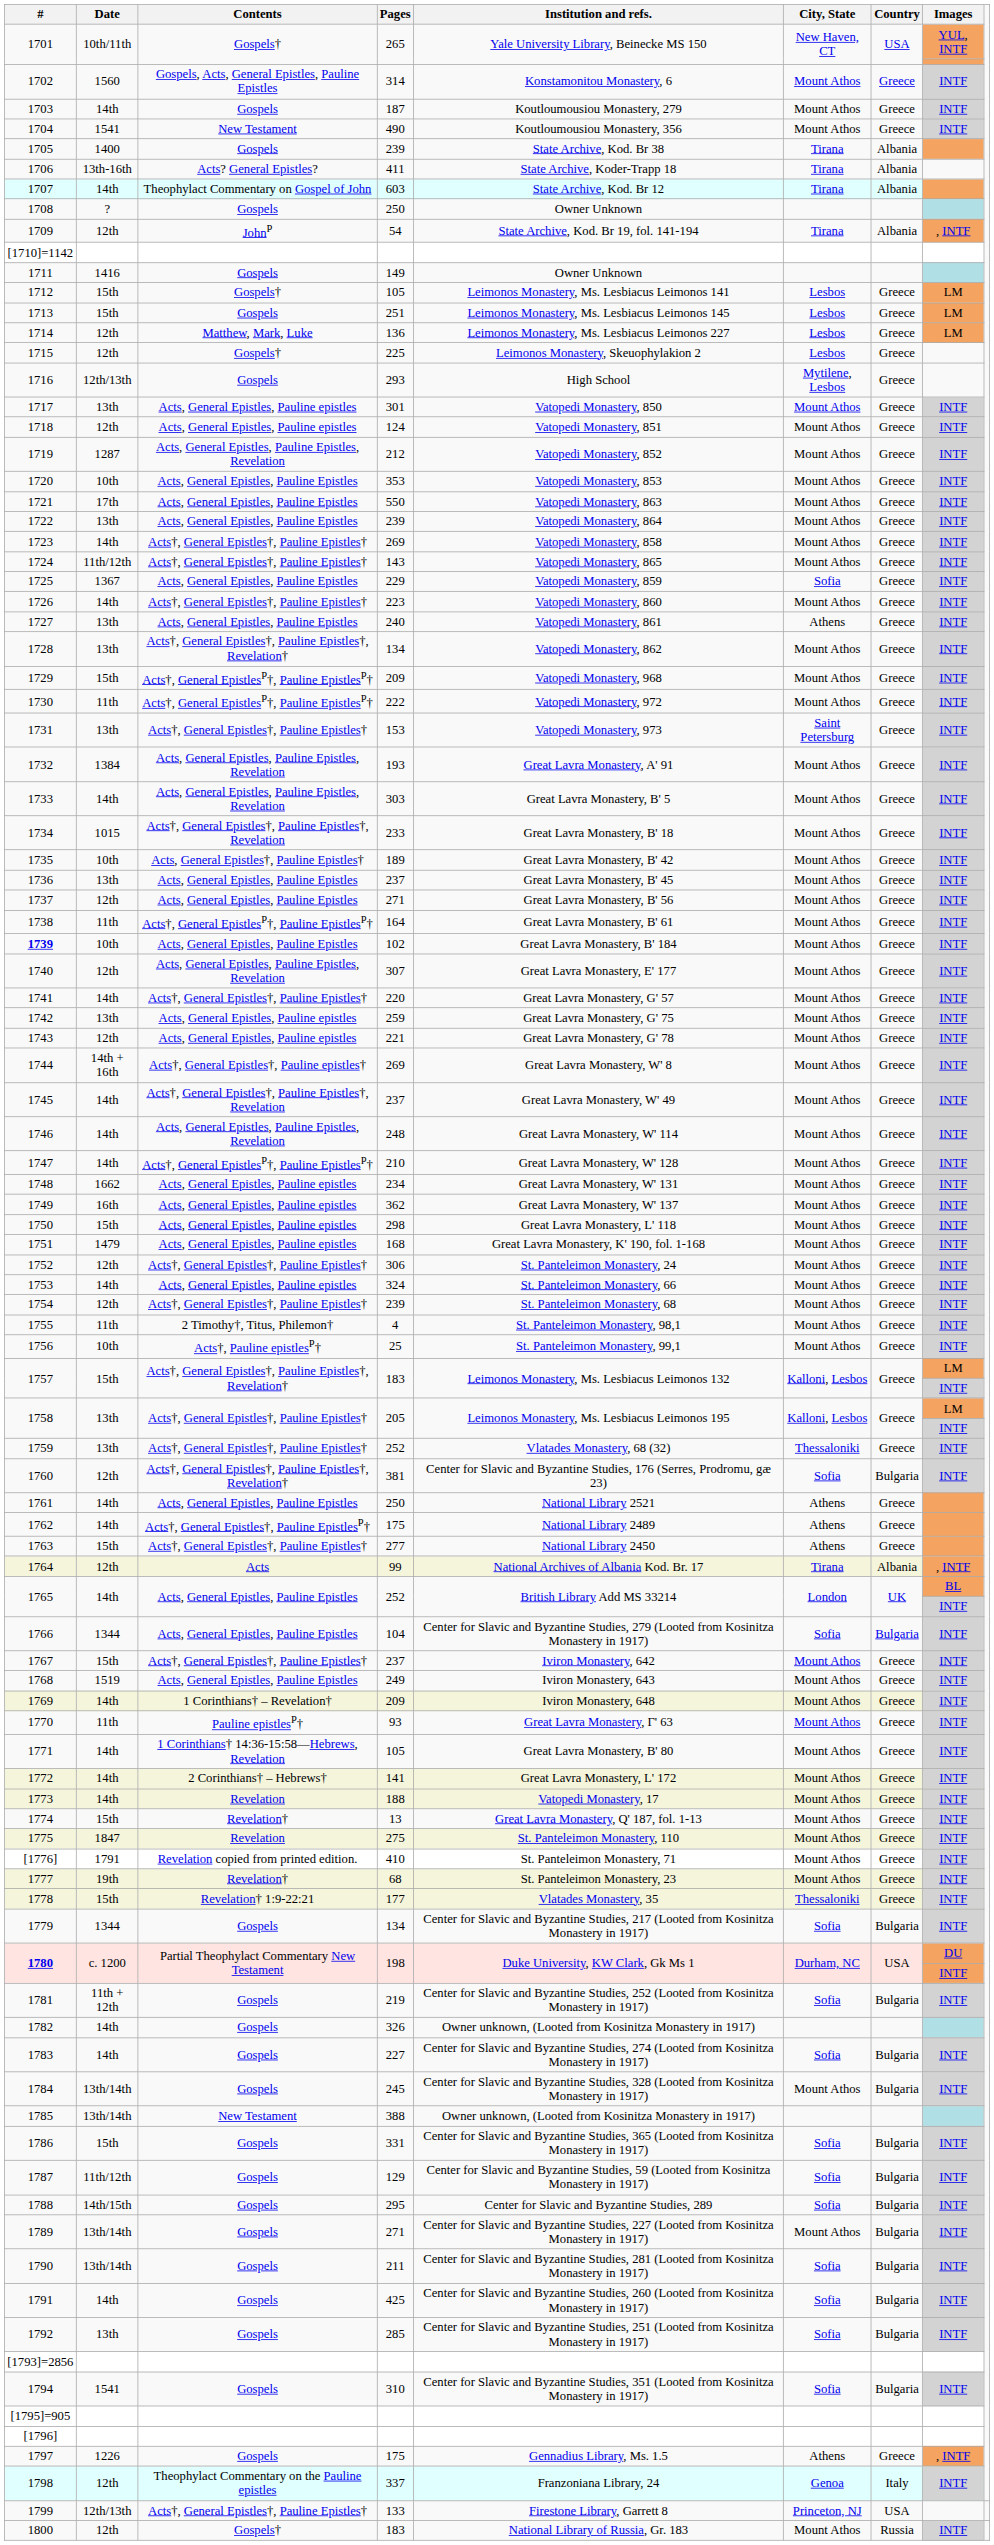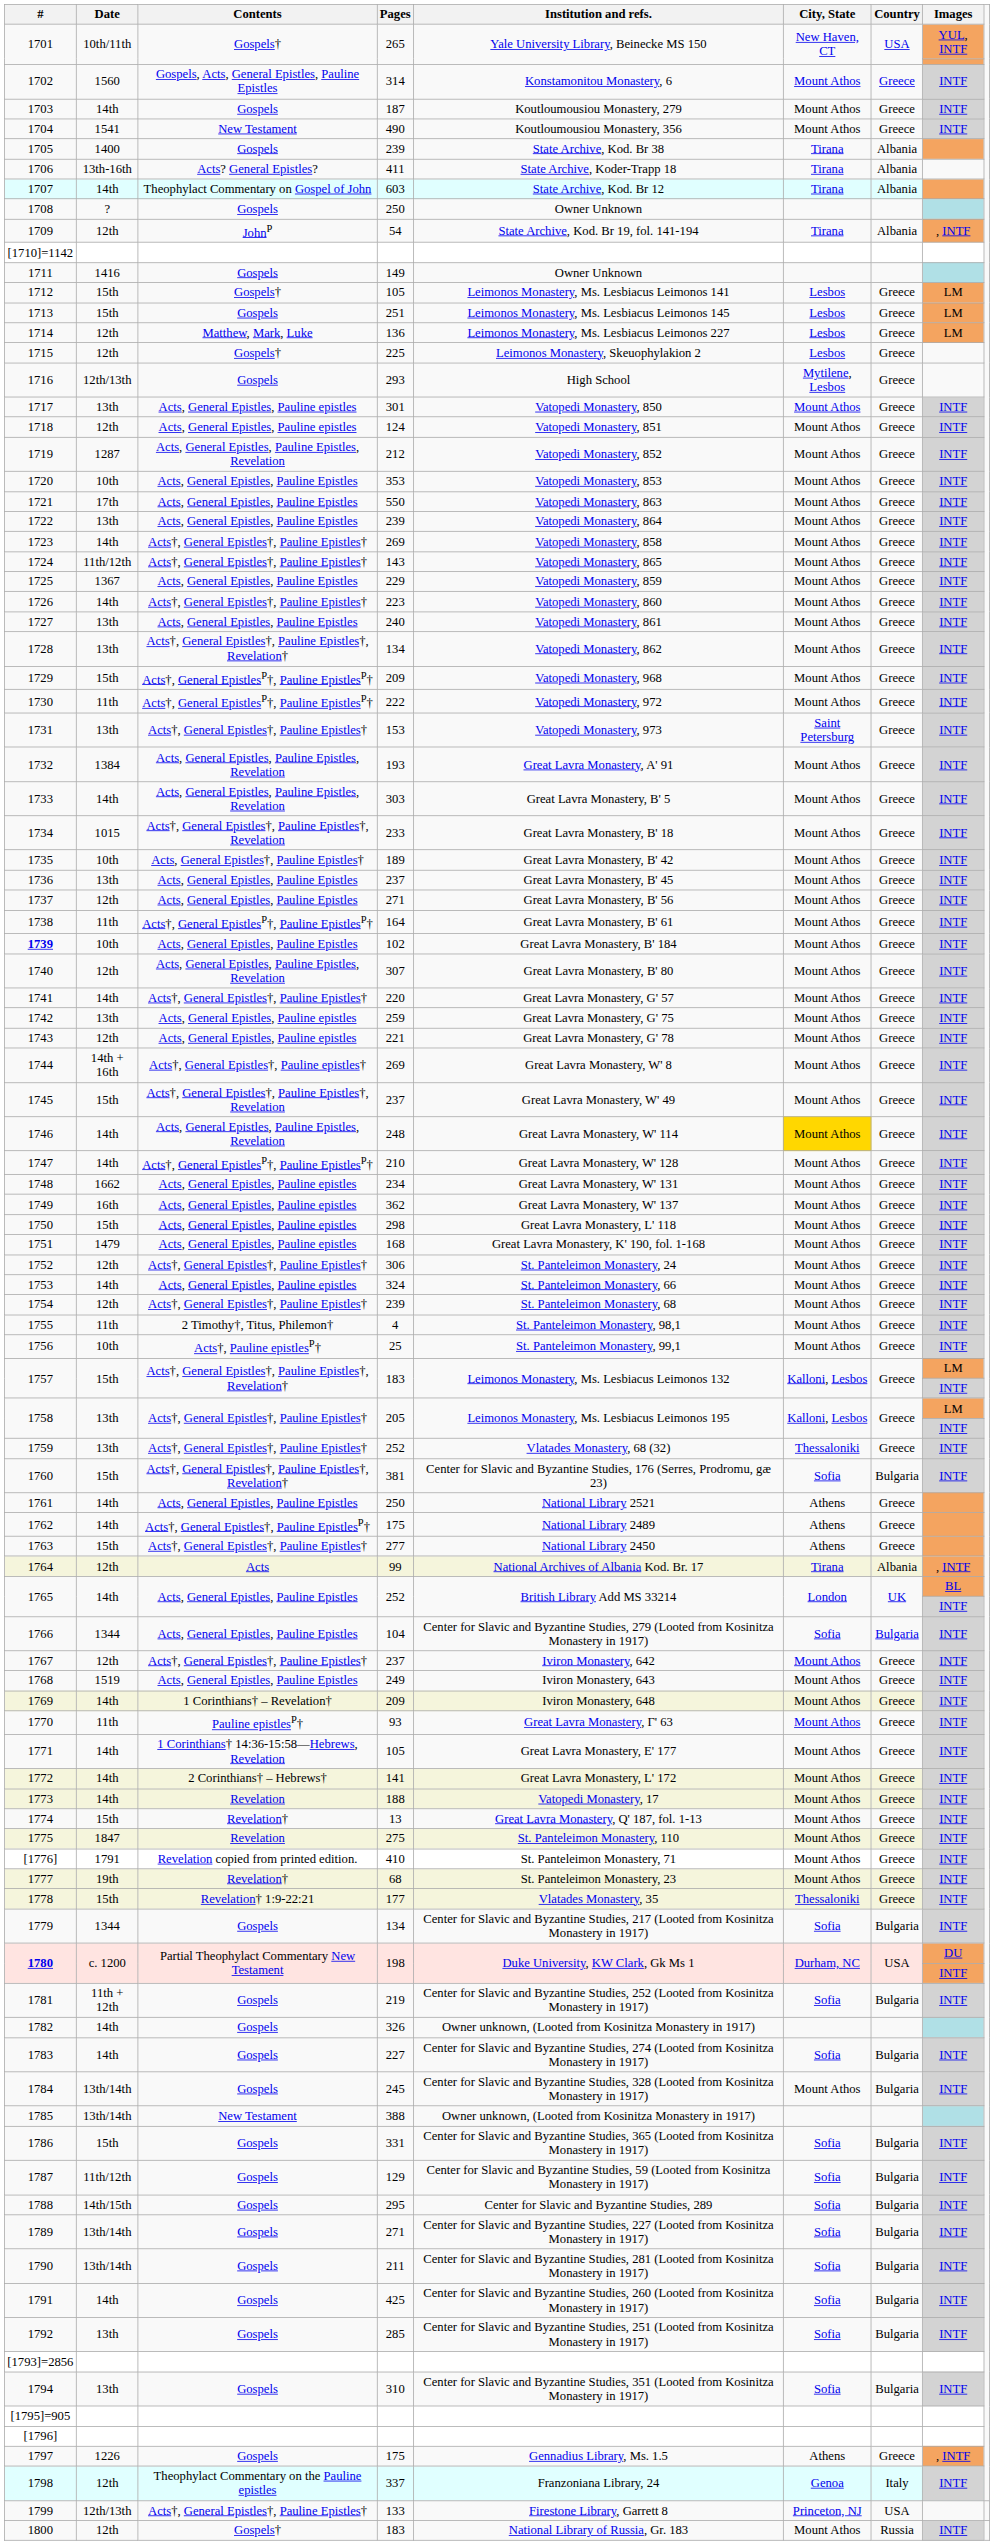1725 | City, State: Sofia -> Mount Athos
1727 | City, State: Athens -> Mount Athos
1740 | Institution and refs.: Great Lavra Monastery, E' 177 -> Great Lavra Monastery, B' 80
1745 | Date: 14th -> 15th
1746 | City, State: no background -> gold background
1760 | Date: 12th -> 15th
1767 | Date: 15th -> 12th
1771 | Institution and refs.: Great Lavra Monastery, B' 80 -> Great Lavra Monastery, E' 177
1789 | City, State: Mount Athos -> Sofia
1794 | Date: 1541 -> 13th
